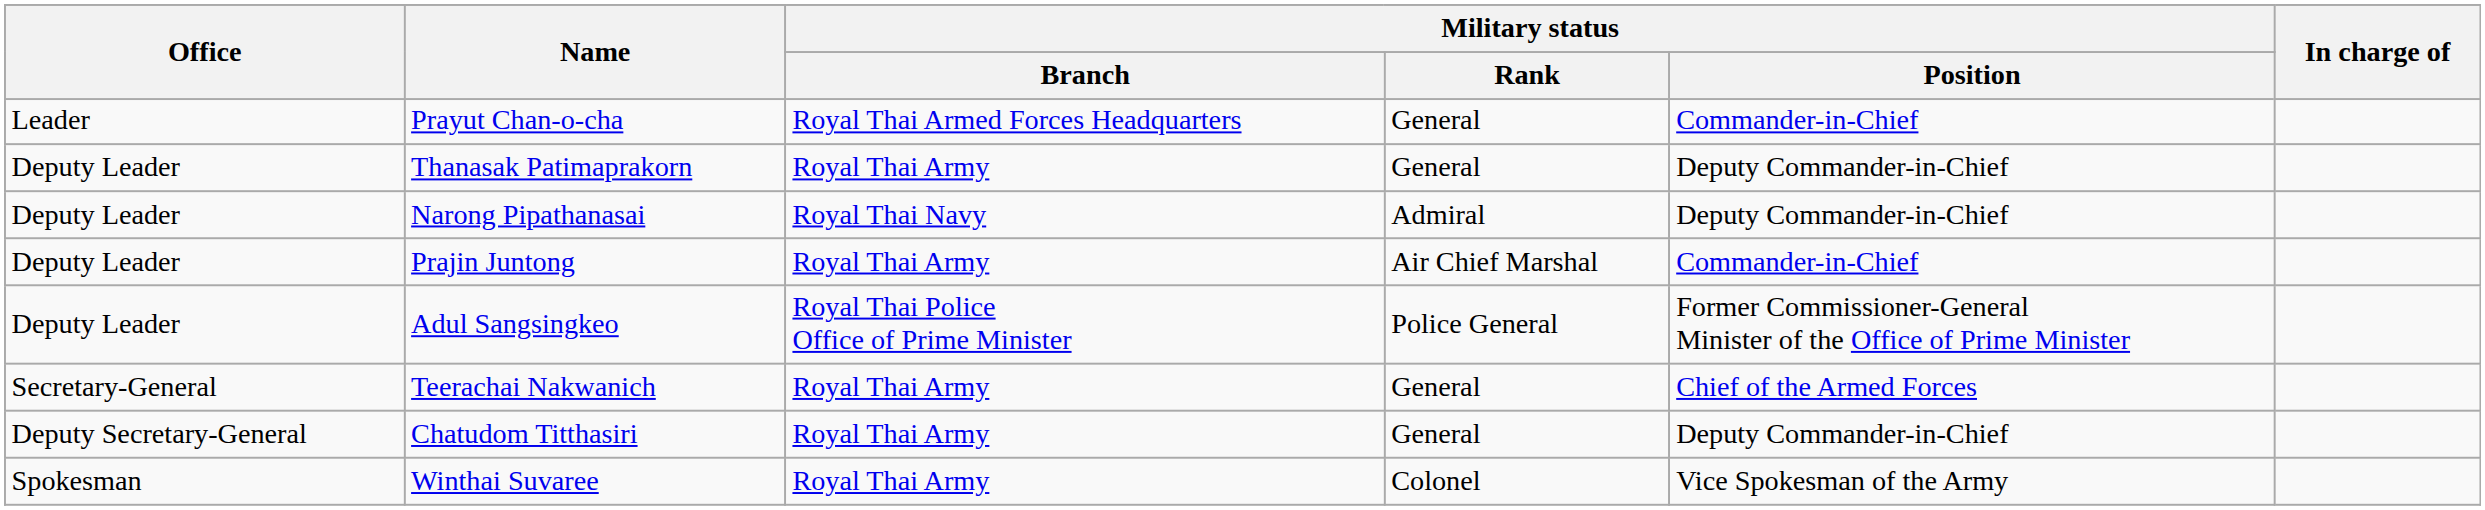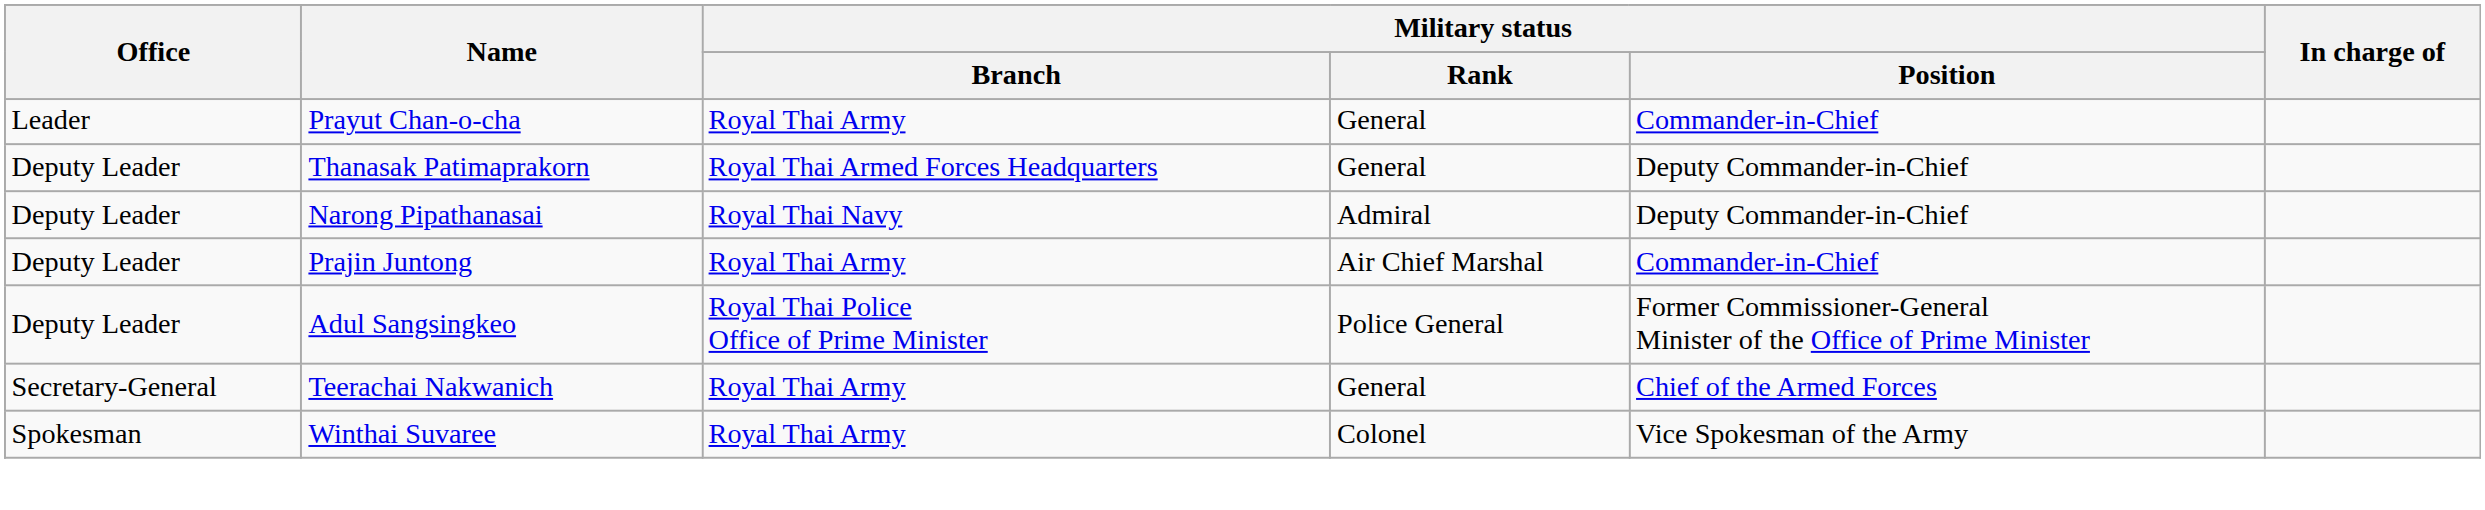Prayut Chan-o-cha | Military status / Branch: Royal Thai Armed Forces Headquarters -> Royal Thai Army
Thanasak Patimaprakorn | Military status / Branch: Royal Thai Army -> Royal Thai Armed Forces Headquarters
- row: Deputy Secretary-General | Chatudom Titthasiri | Royal Thai Army | General | Deputy Commander-in-Chief
